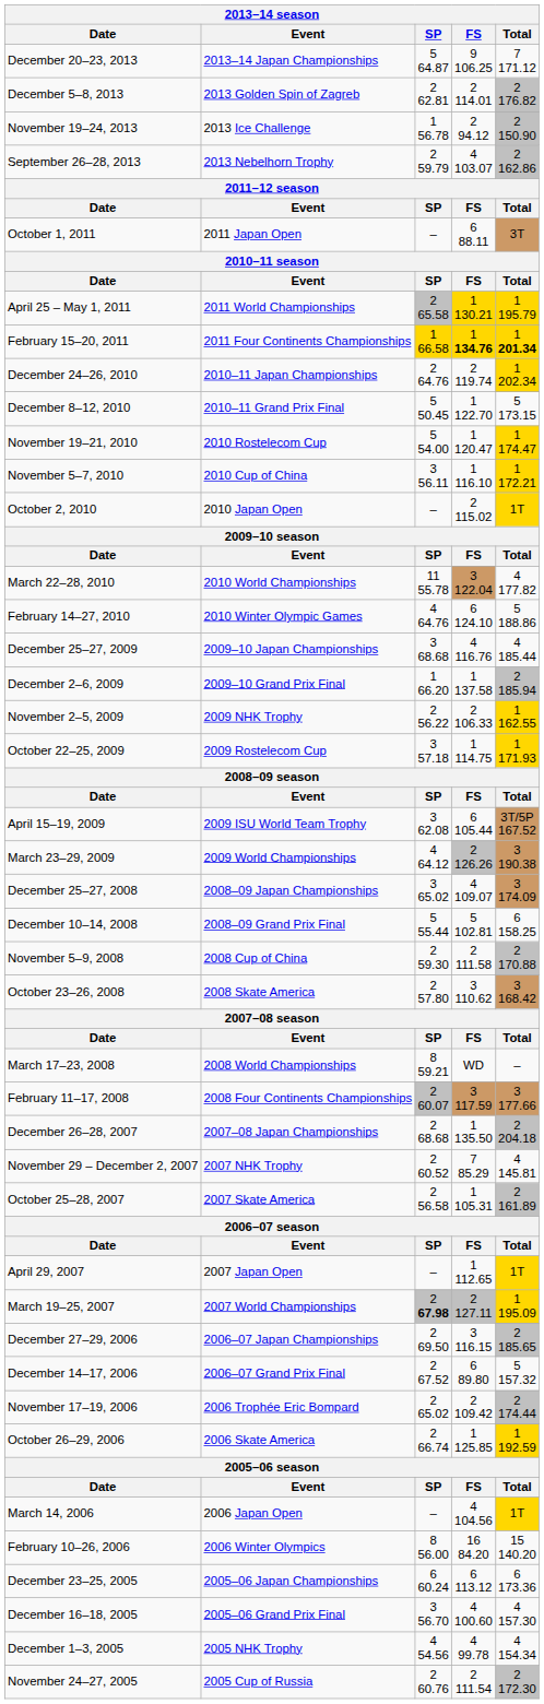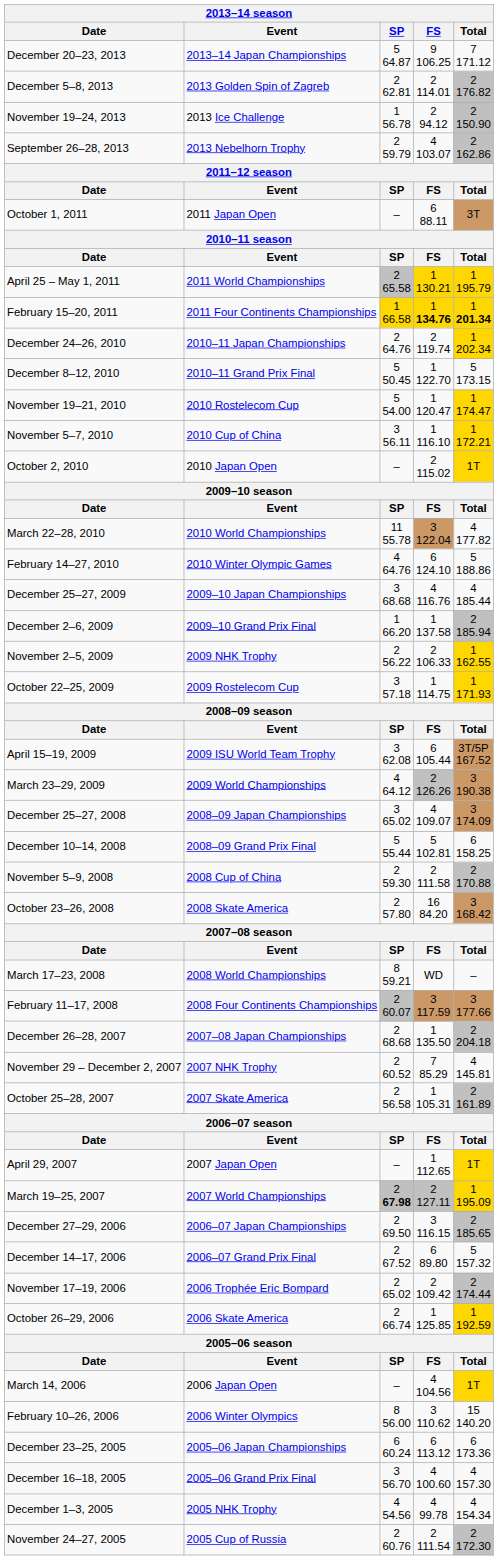October 23–26, 2008 | FS: 3 110.62 -> 16 84.20
February 10–26, 2006 | FS: 16 84.20 -> 3 110.62
